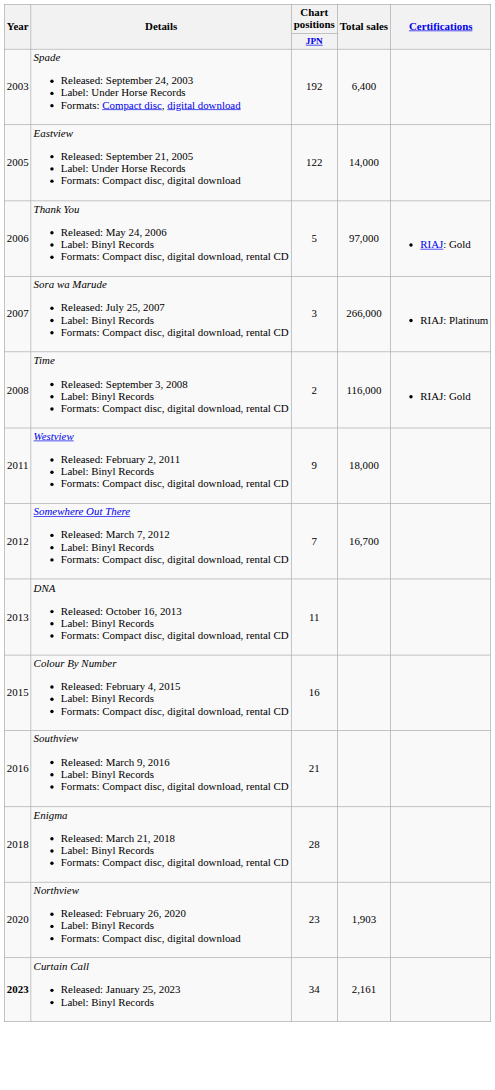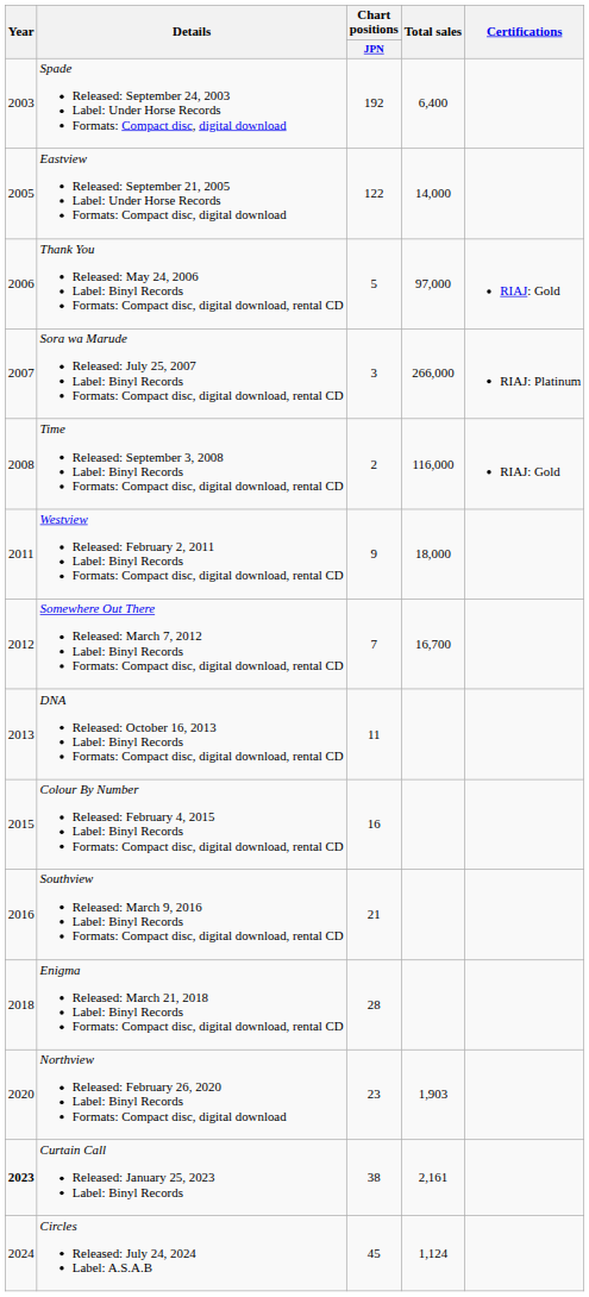Curtain Call Released: January 25, 2023 Label: Binyl Records | Chart positions / JPN: 34 -> 38
+ row: 2024 | Circles Released: July 24, 2024 Label: A.S.A.B | 45 | 1,124
